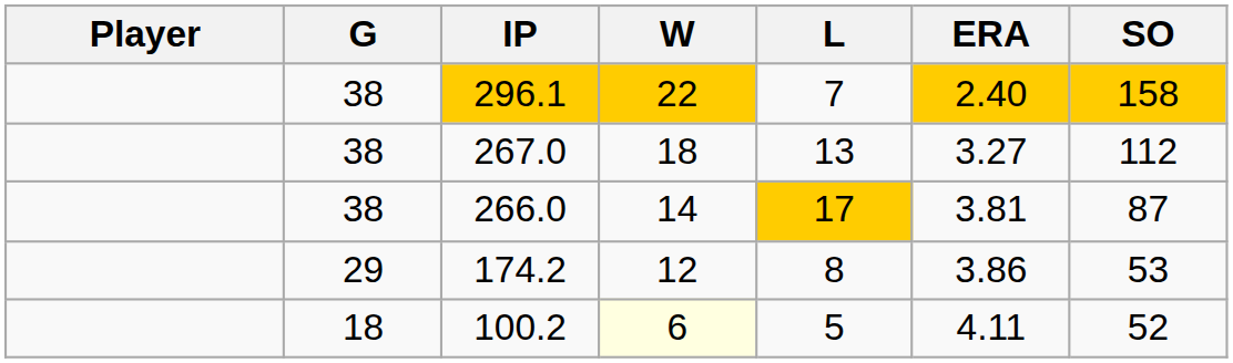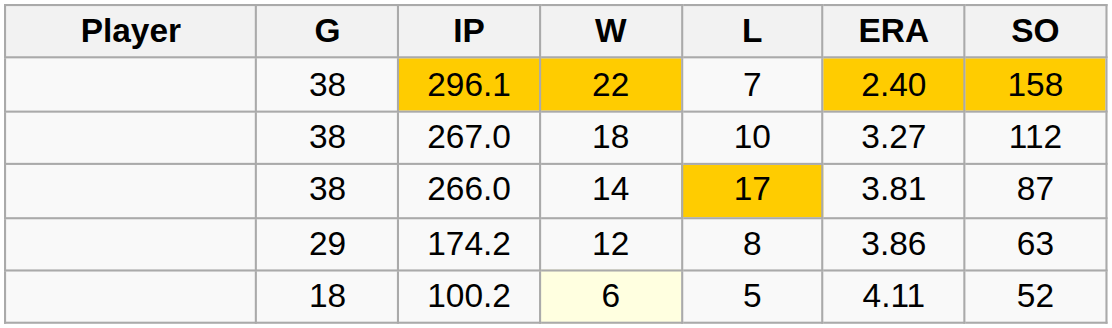267.0 | L: 13 -> 10
174.2 | SO: 53 -> 63
